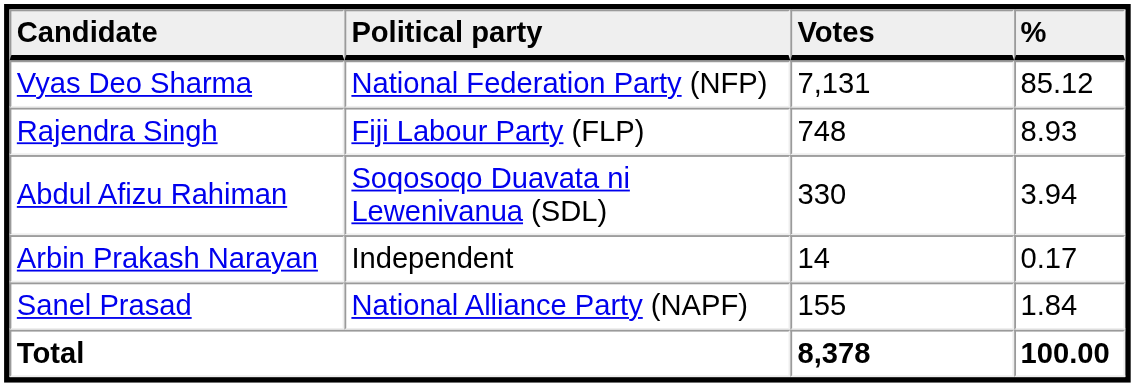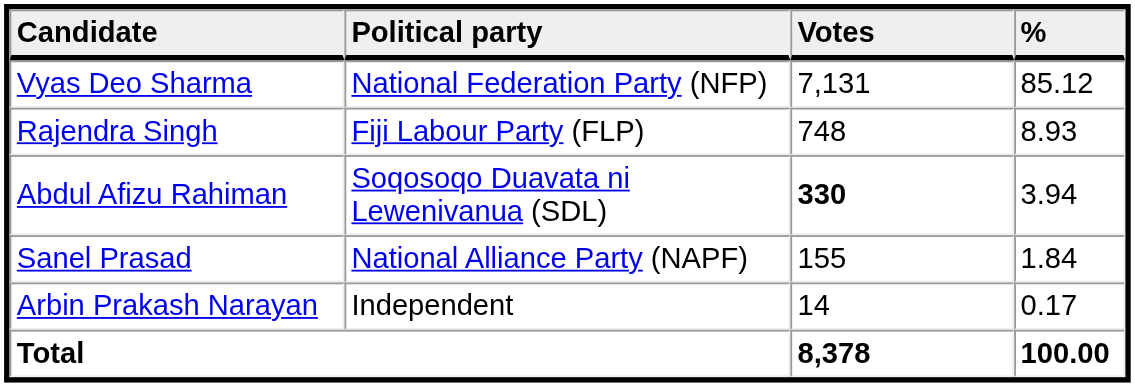Abdul Afizu Rahiman | Votes: normal -> bold
rows swapped: Sanel Prasad <-> Arbin Prakash Narayan
